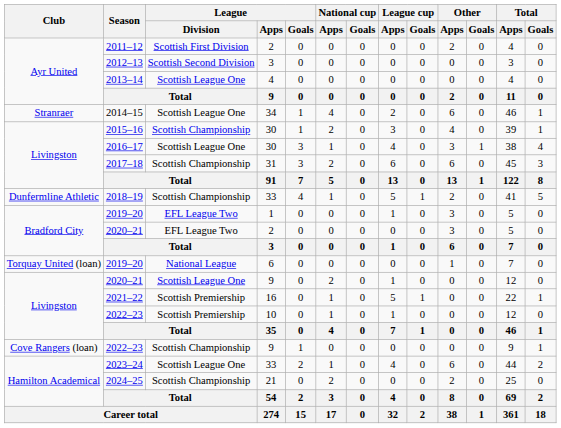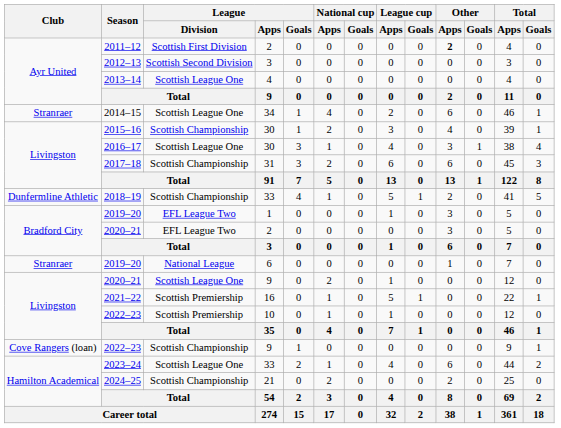2011–12 | Other / Apps: normal -> bold
2019–20 / 6 | Club: Torquay United (loan) -> Stranraer
